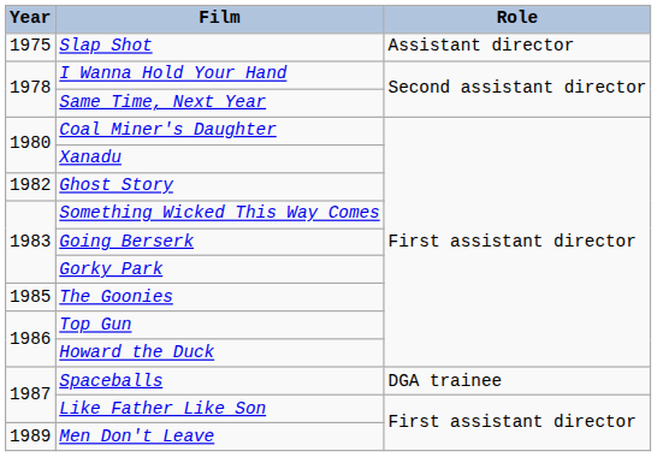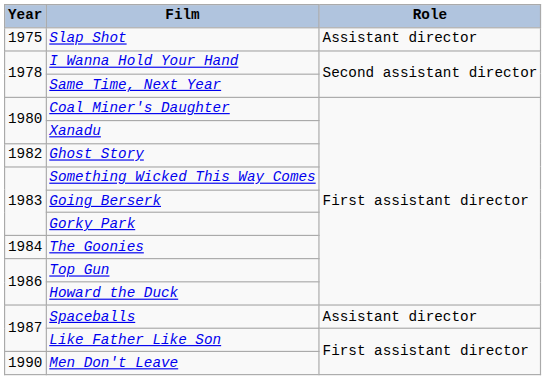The Goonies | Year: 1985 -> 1984
Spaceballs | Role: DGA trainee -> Assistant director
Men Don't Leave | Year: 1989 -> 1990
